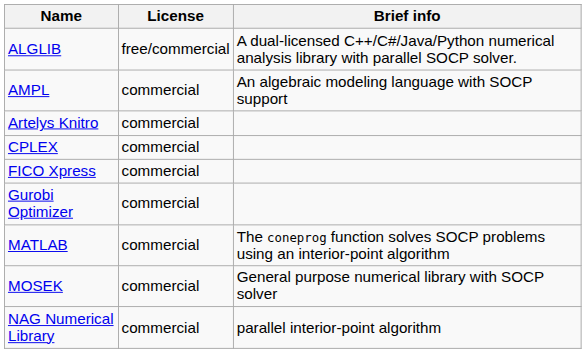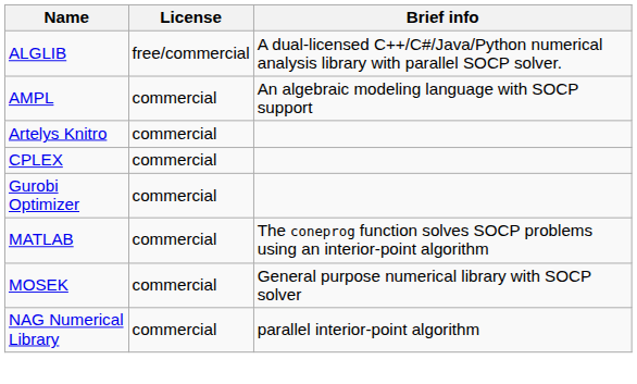- row: FICO Xpress | commercial
